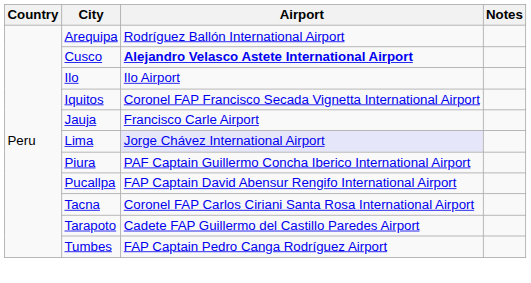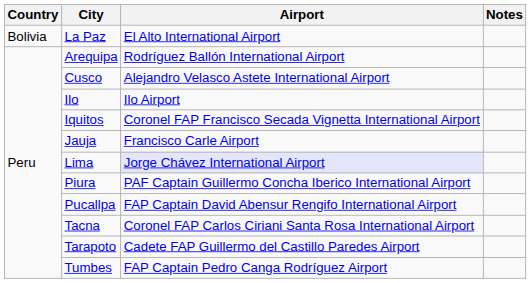+ row: Bolivia | La Paz | El Alto International Airport
Cusco | Airport: bold -> normal
